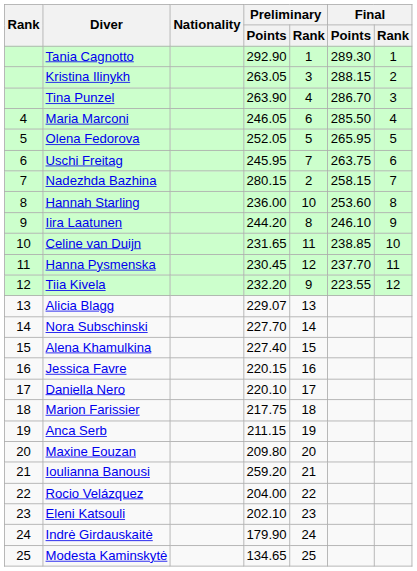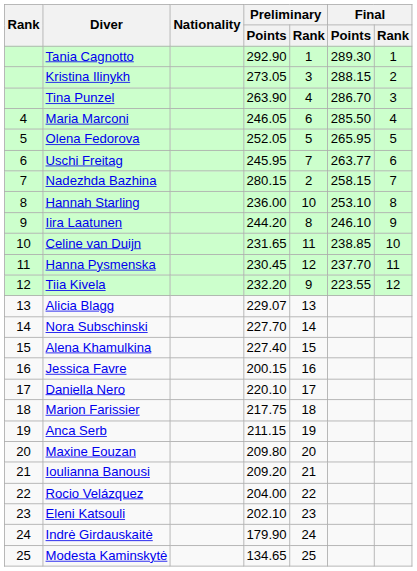Kristina Ilinykh | Preliminary / Points: 263.05 -> 273.05
Uschi Freitag | Final / Points: 263.75 -> 263.77
Hannah Starling | Final / Points: 253.60 -> 253.10
Jessica Favre | Preliminary / Points: 220.15 -> 200.15
Ioulianna Banousi | Preliminary / Points: 259.20 -> 209.20
